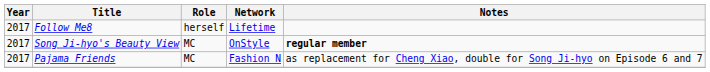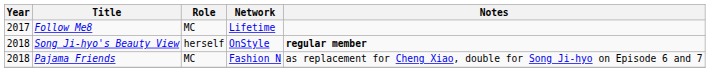Follow Me8 | Role: herself -> MC
Song Ji-hyo's Beauty View | Year: 2017 -> 2018
Song Ji-hyo's Beauty View | Role: MC -> herself
Pajama Friends | Year: 2017 -> 2018
